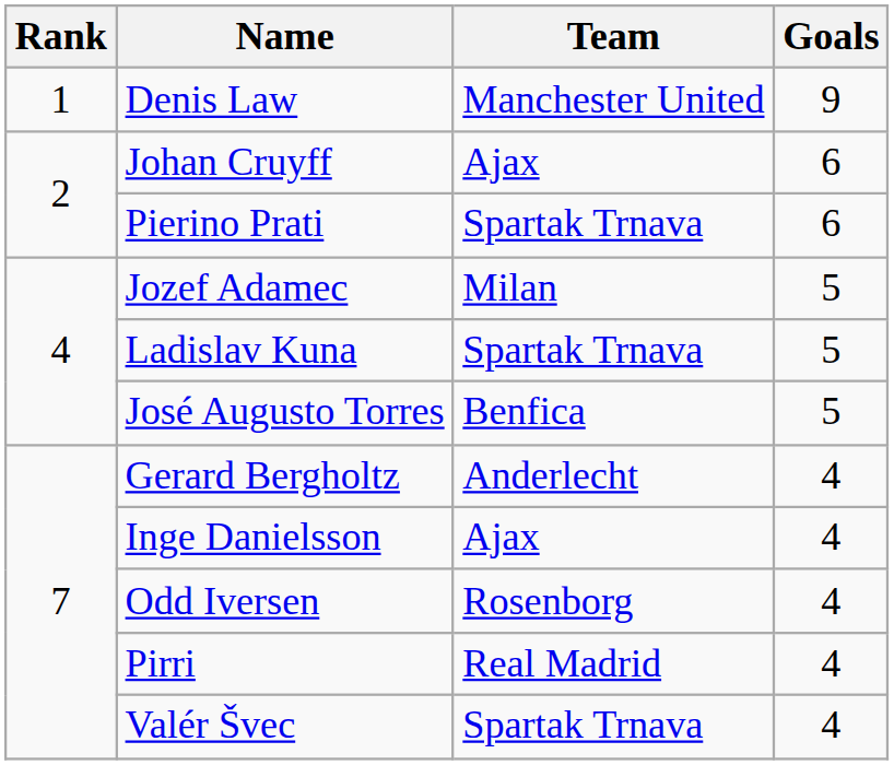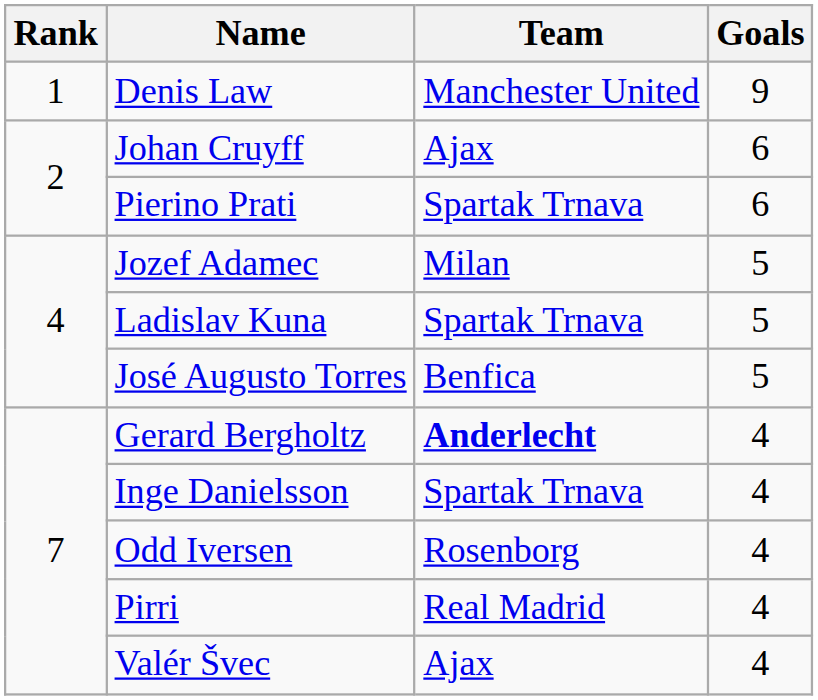Gerard Bergholtz | Team: normal -> bold
Inge Danielsson | Team: Ajax -> Spartak Trnava
Valér Švec | Team: Spartak Trnava -> Ajax
